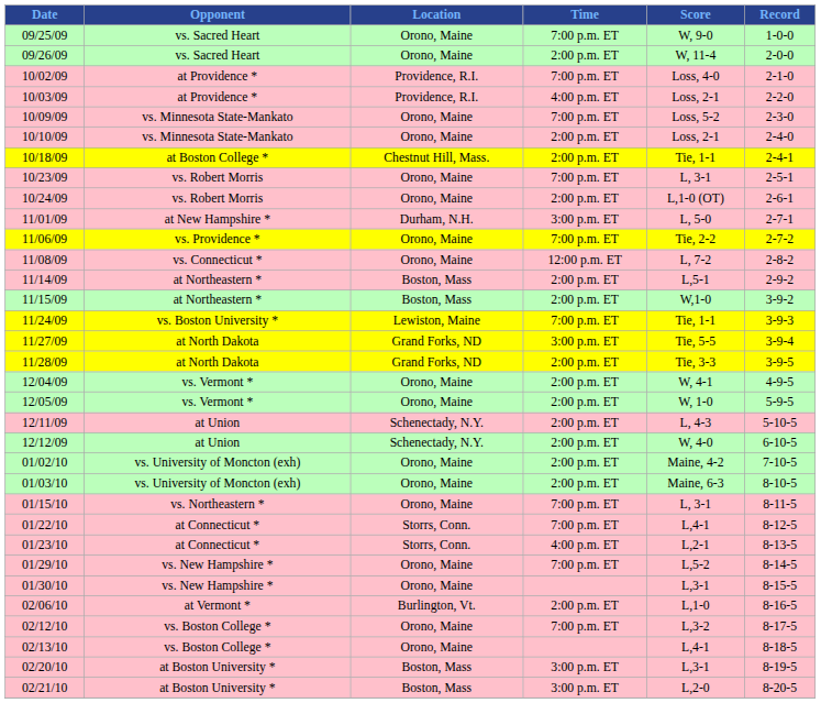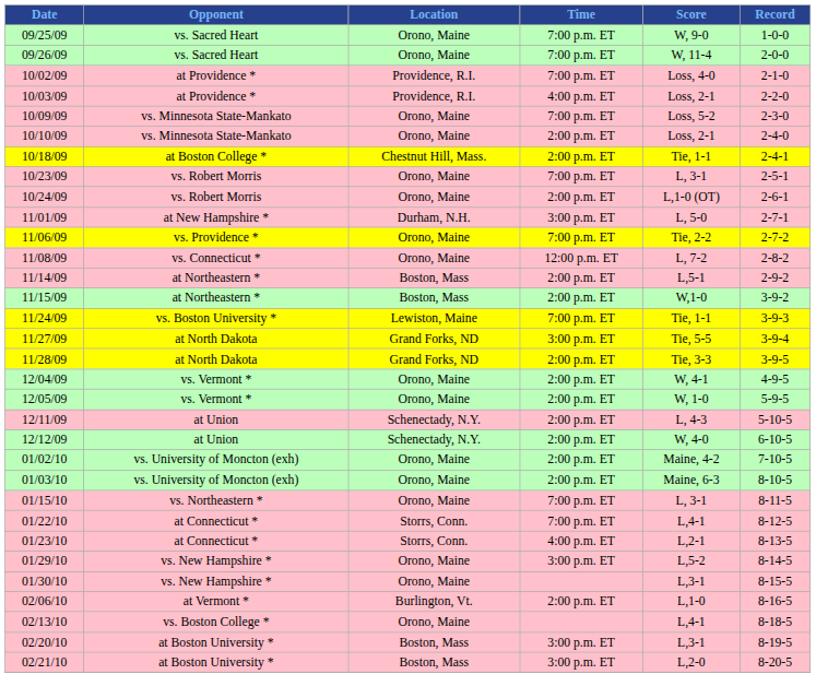09/26/09 | Time: 2:00 p.m. ET -> 7:00 p.m. ET
01/29/10 | Time: 7:00 p.m. ET -> 3:00 p.m. ET
- row: 02/12/10 | vs. Boston College * | Orono, Maine | 7:00 p.m. ET | L,3-2 | 8-17-5
